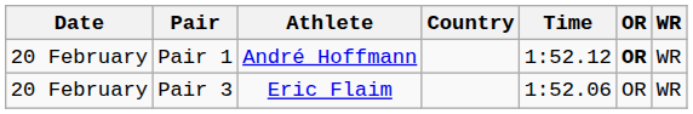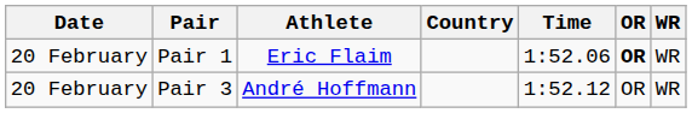Pair 1 | Athlete: André Hoffmann -> Eric Flaim
Pair 1 | Time: 1:52.12 -> 1:52.06
Pair 3 | Athlete: Eric Flaim -> André Hoffmann
Pair 3 | Time: 1:52.06 -> 1:52.12
